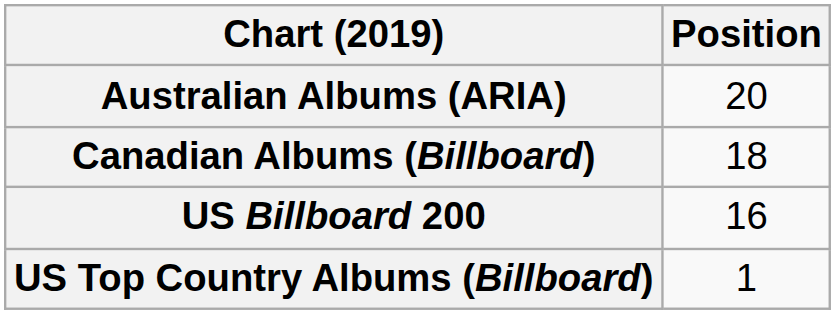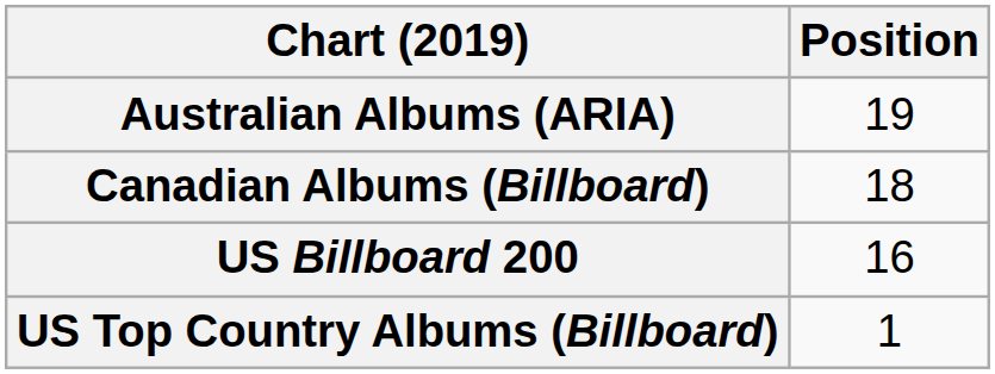Australian Albums (ARIA) | Position: 20 -> 19
